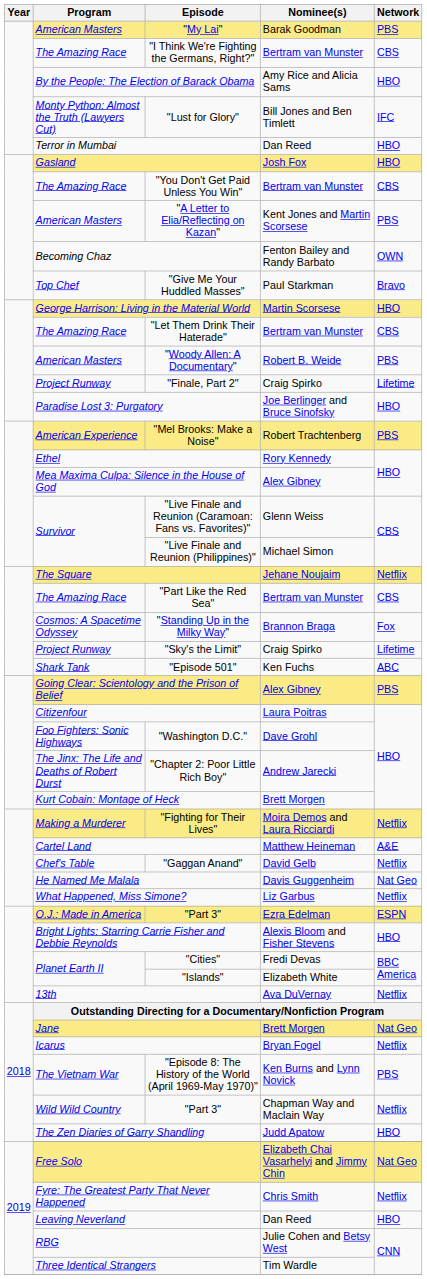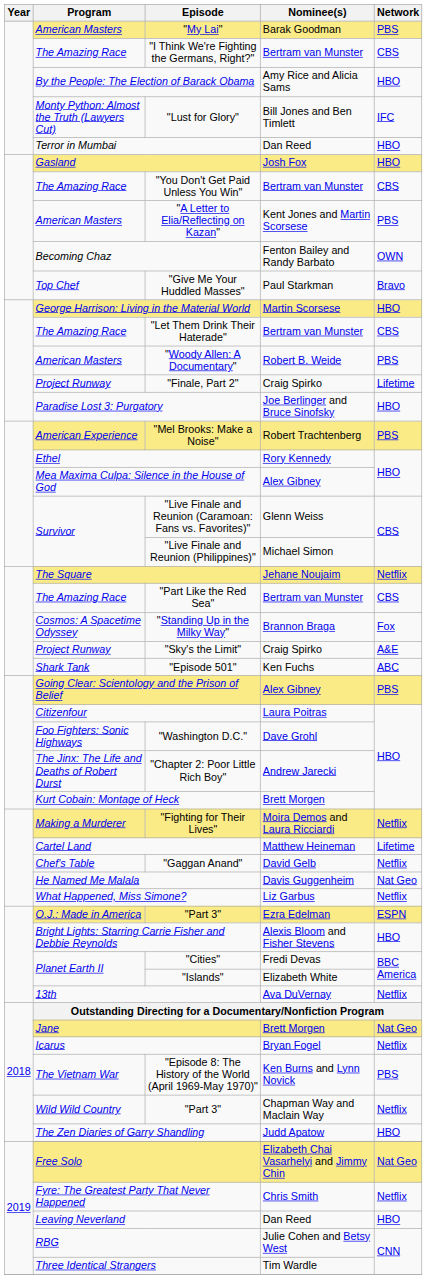"Sky's the Limit" | Network: Lifetime -> A&E
Cartel Land | Network: A&E -> Lifetime
